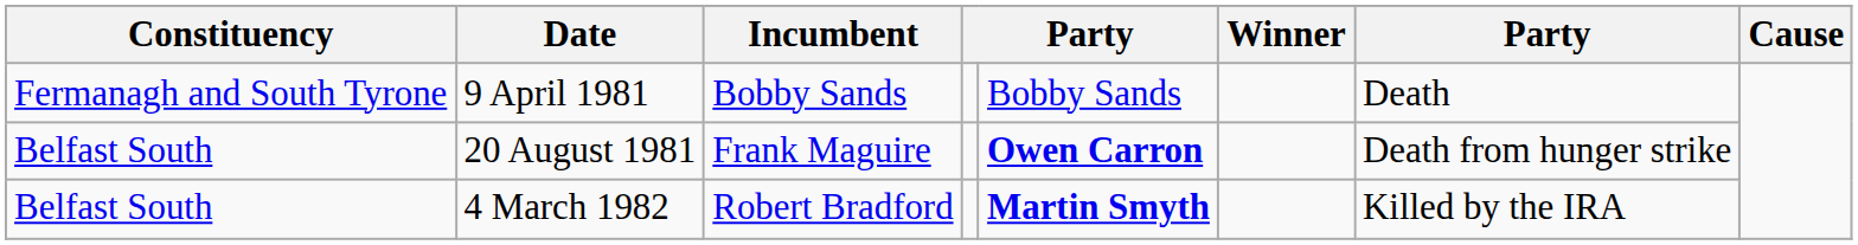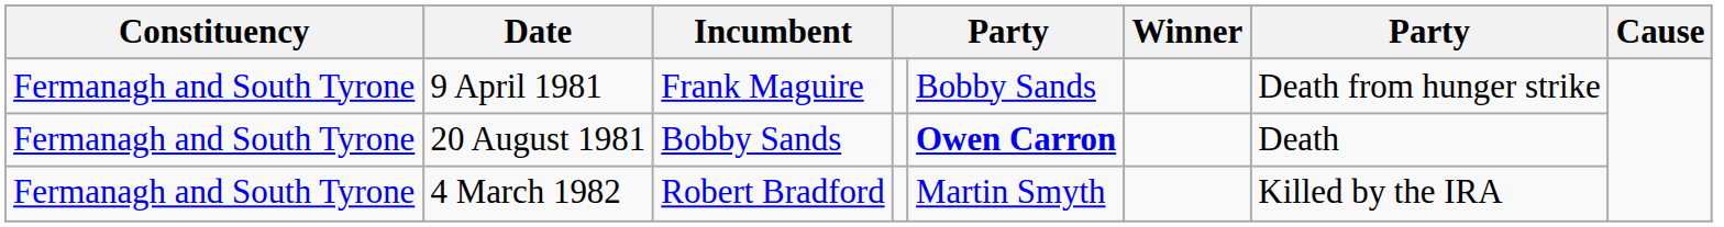9 April 1981 | Incumbent: Bobby Sands -> Frank Maguire
9 April 1981 | column 7: Death -> Death from hunger strike
20 August 1981 | Constituency: Belfast South -> Fermanagh and South Tyrone
20 August 1981 | Incumbent: Frank Maguire -> Bobby Sands
20 August 1981 | column 7: Death from hunger strike -> Death
4 March 1982 | Constituency: Belfast South -> Fermanagh and South Tyrone
4 March 1982 | column 5: bold -> normal
